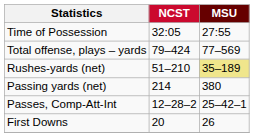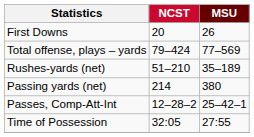rows swapped: First Downs <-> Time of Possession
Rushes-yards (net) | MSU: khaki background -> no background
